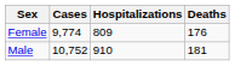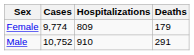Female | Deaths: 176 -> 179
Male | Deaths: 181 -> 291
